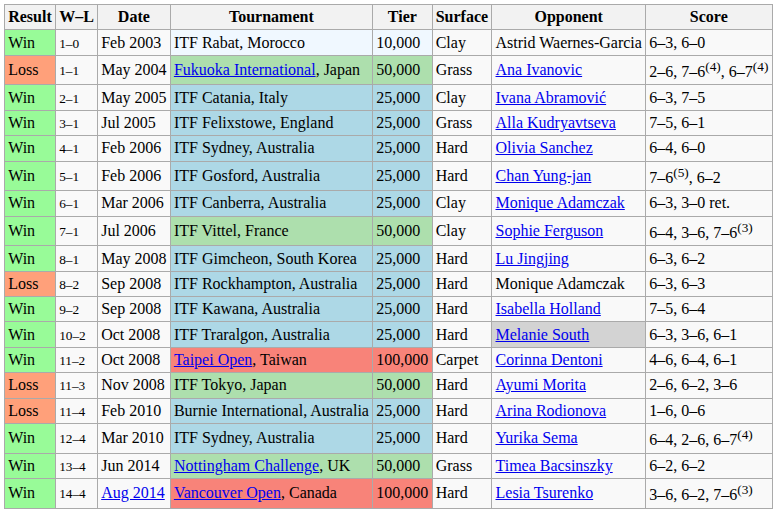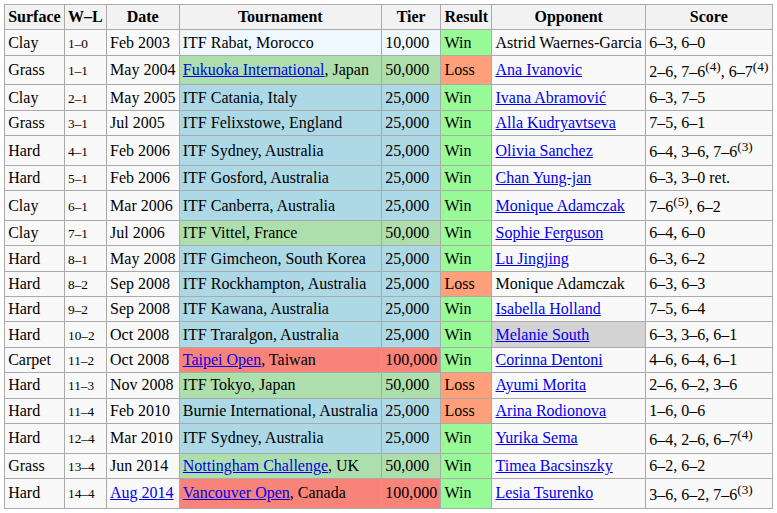columns swapped: Result <-> Surface
4–1 / ITF Sydney, Australia | Score: 6–4, 6–0 -> 6–4, 3–6, 7–6(3)
ITF Gosford, Australia | Score: 7–6(5), 6–2 -> 6–3, 3–0 ret.
ITF Canberra, Australia | Score: 6–3, 3–0 ret. -> 7–6(5), 6–2
ITF Vittel, France | Score: 6–4, 3–6, 7–6(3) -> 6–4, 6–0
